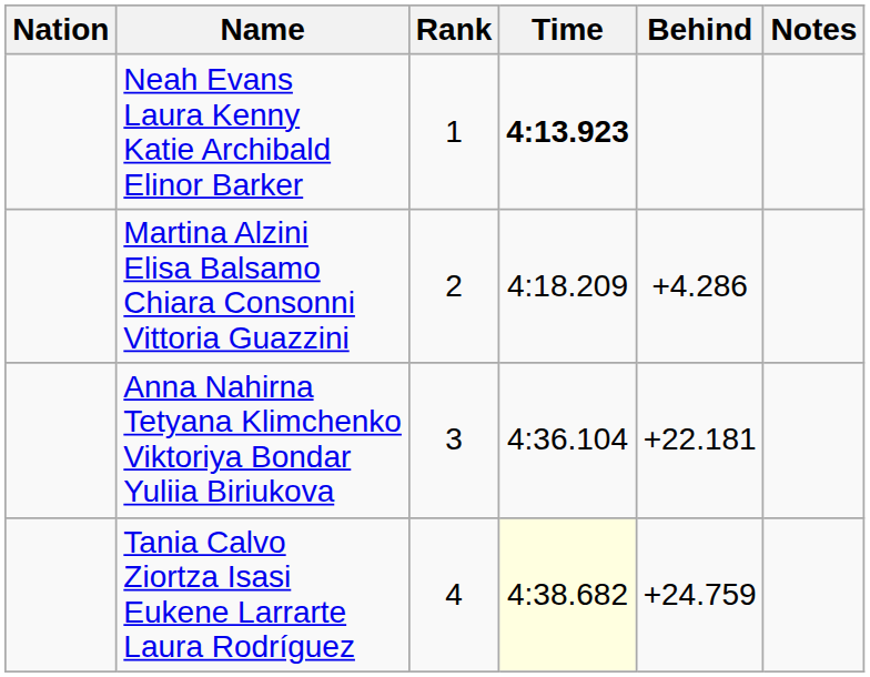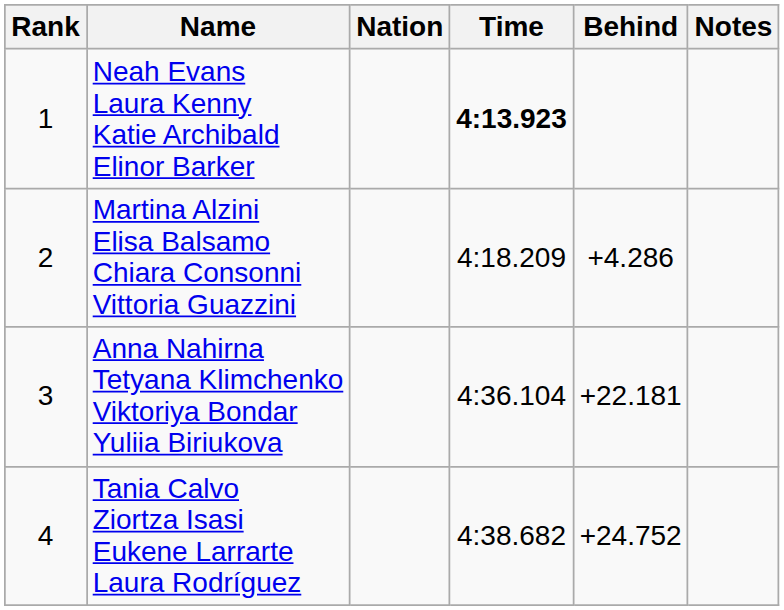columns swapped: Rank <-> Nation
Tania Calvo Ziortza Isasi Eukene Larrarte Laura Rodríguez | Time: lightyellow background -> no background
Tania Calvo Ziortza Isasi Eukene Larrarte Laura Rodríguez | Behind: +24.759 -> +24.752
